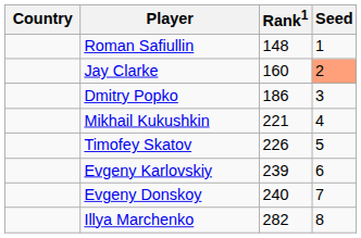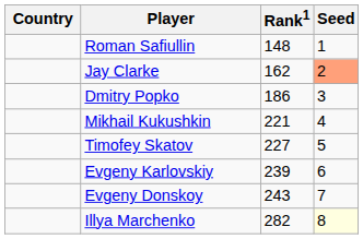Jay Clarke | Rank1: 160 -> 162
Timofey Skatov | Rank1: 226 -> 227
Evgeny Donskoy | Rank1: 240 -> 243
Illya Marchenko | Seed: no background -> lightyellow background
